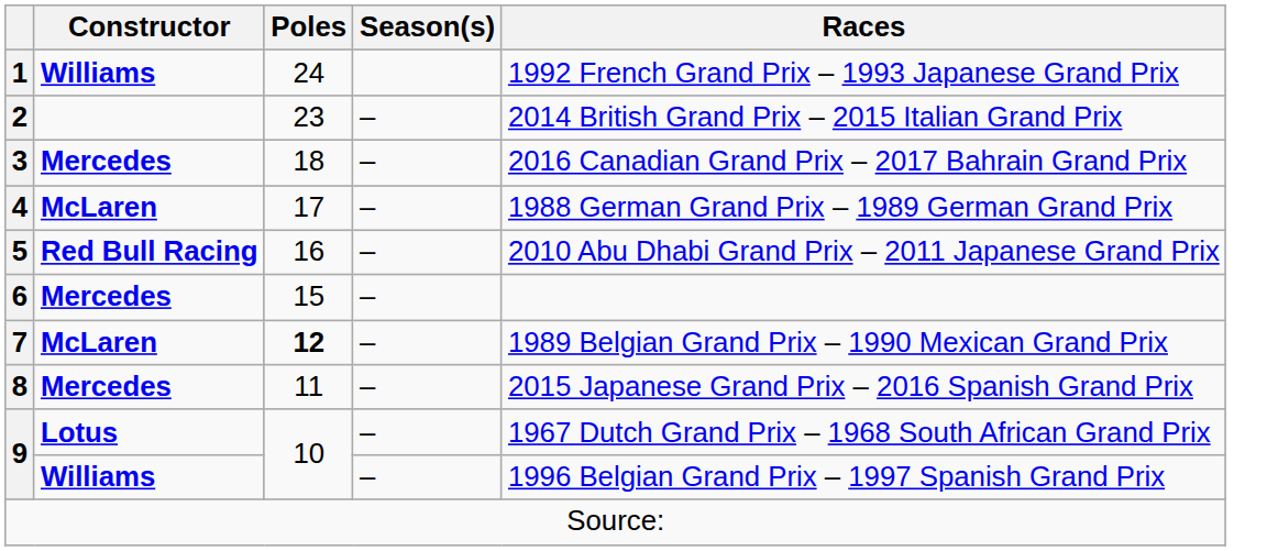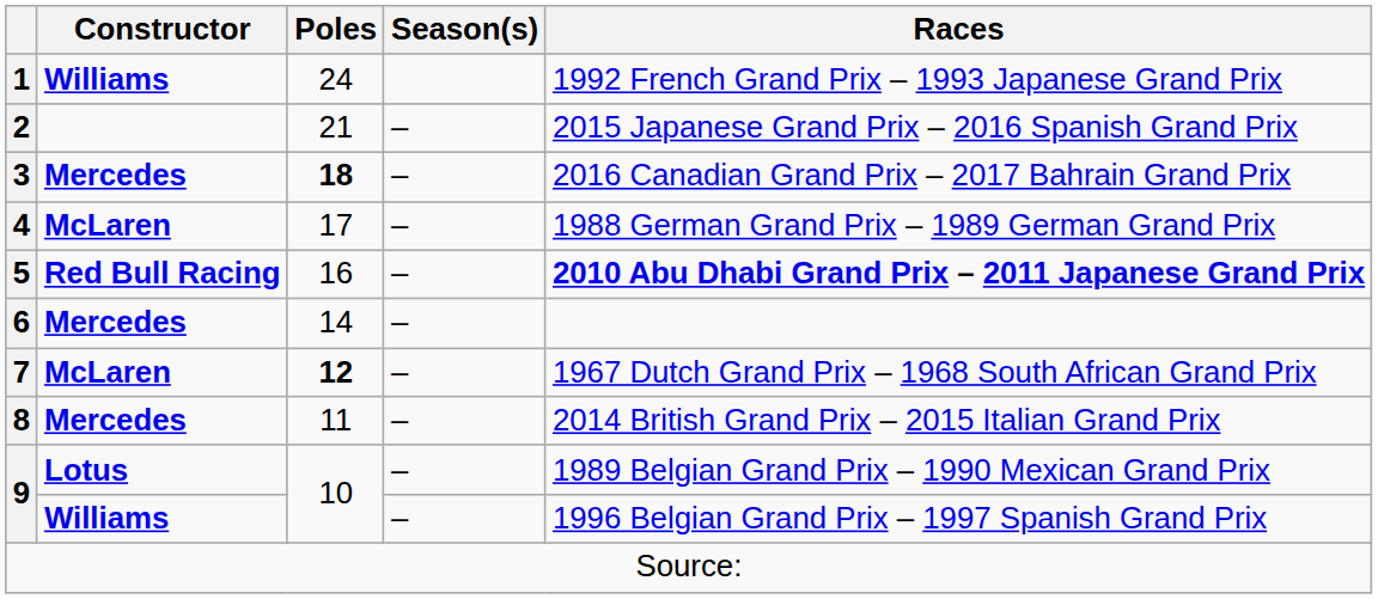2 | Poles: 23 -> 21
2 | Races: 2014 British Grand Prix – 2015 Italian Grand Prix -> 2015 Japanese Grand Prix – 2016 Spanish Grand Prix
3 | Poles: normal -> bold
5 | Races: normal -> bold
6 | Poles: 15 -> 14
7 | Races: 1989 Belgian Grand Prix – 1990 Mexican Grand Prix -> 1967 Dutch Grand Prix – 1968 South African Grand Prix
8 | Races: 2015 Japanese Grand Prix – 2016 Spanish Grand Prix -> 2014 British Grand Prix – 2015 Italian Grand Prix
9 / Lotus | Races: 1967 Dutch Grand Prix – 1968 South African Grand Prix -> 1989 Belgian Grand Prix – 1990 Mexican Grand Prix
